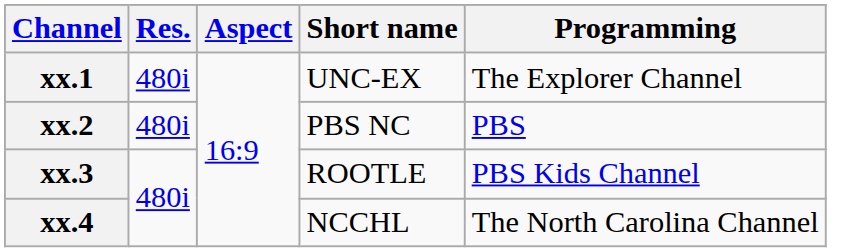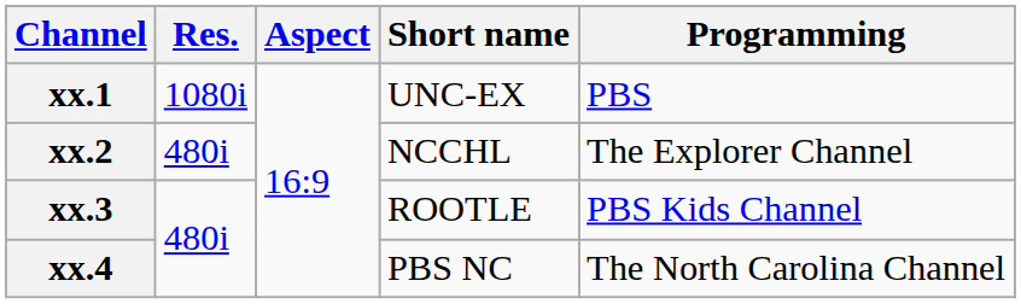xx.1 | Res.: 480i -> 1080i
xx.1 | Programming: The Explorer Channel -> PBS
xx.2 | Short name: PBS NC -> NCCHL
xx.2 | Programming: PBS -> The Explorer Channel
xx.4 | Short name: NCCHL -> PBS NC
